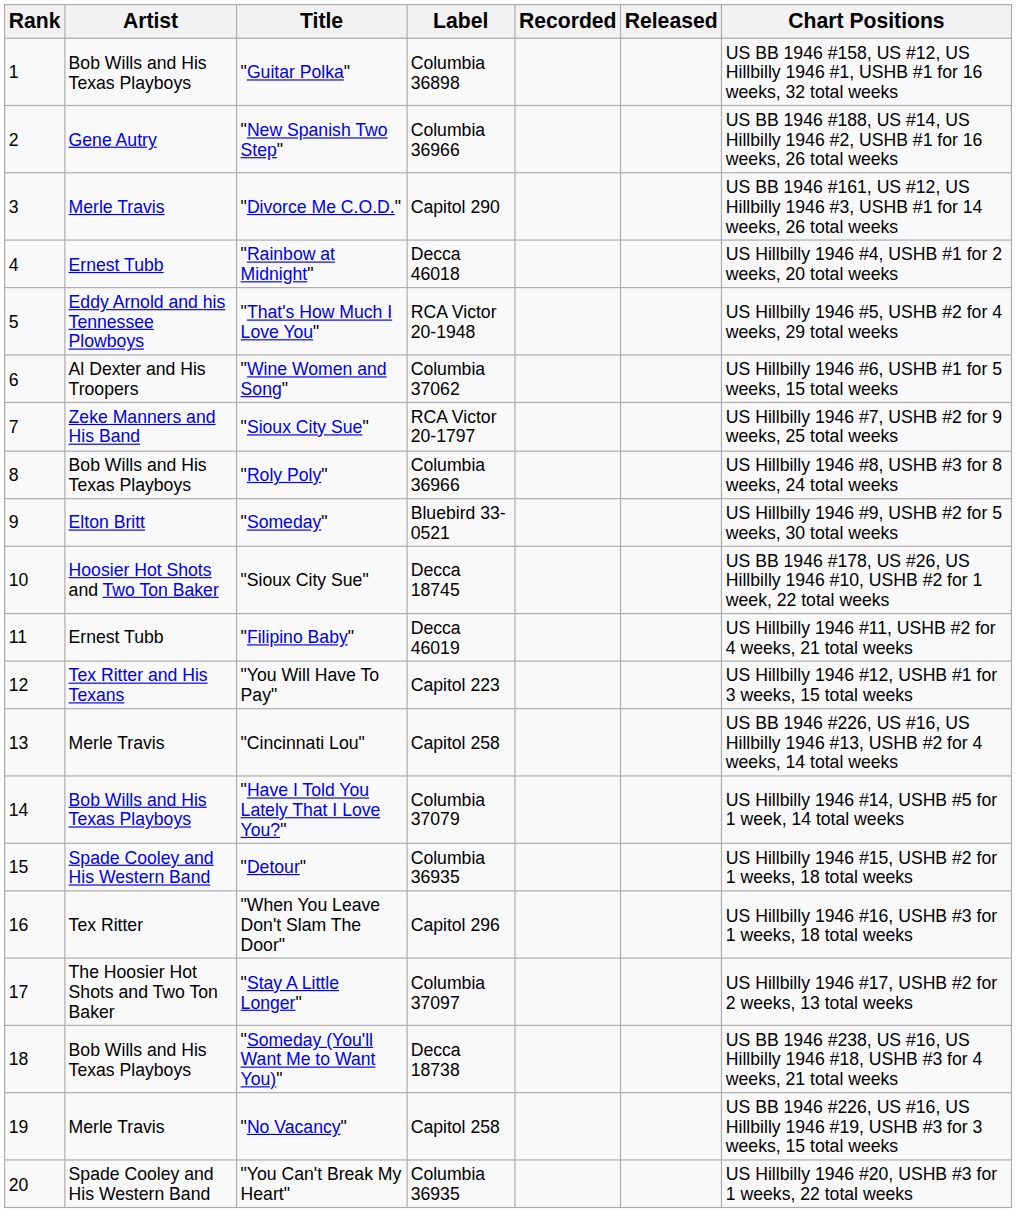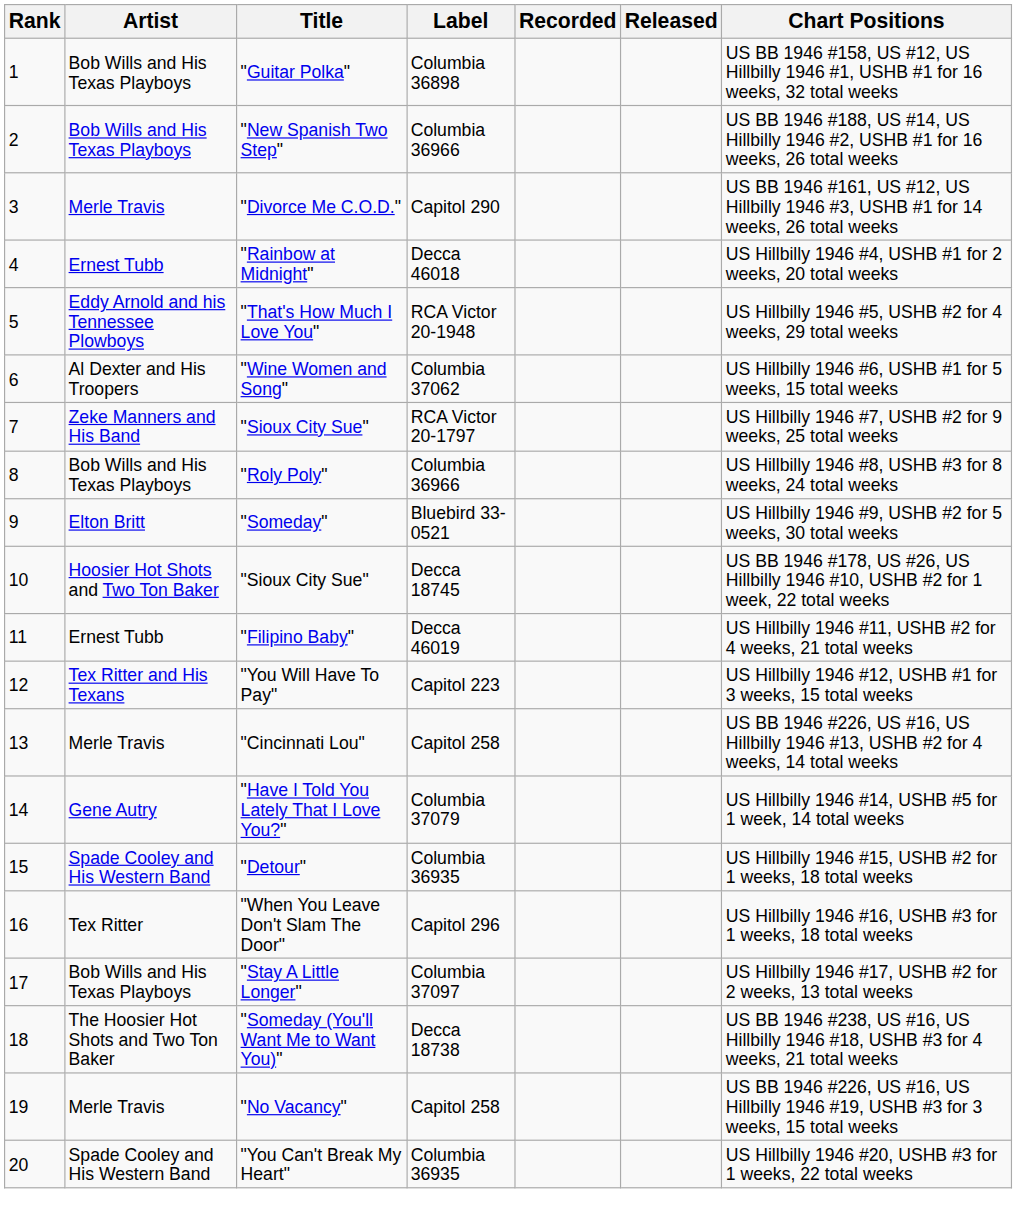"New Spanish Two Step" | Artist: Gene Autry -> Bob Wills and His Texas Playboys
"Have I Told You Lately That I Love You?" | Artist: Bob Wills and His Texas Playboys -> Gene Autry
"Stay A Little Longer" | Artist: The Hoosier Hot Shots and Two Ton Baker -> Bob Wills and His Texas Playboys
"Someday (You'll Want Me to Want You)" | Artist: Bob Wills and His Texas Playboys -> The Hoosier Hot Shots and Two Ton Baker
